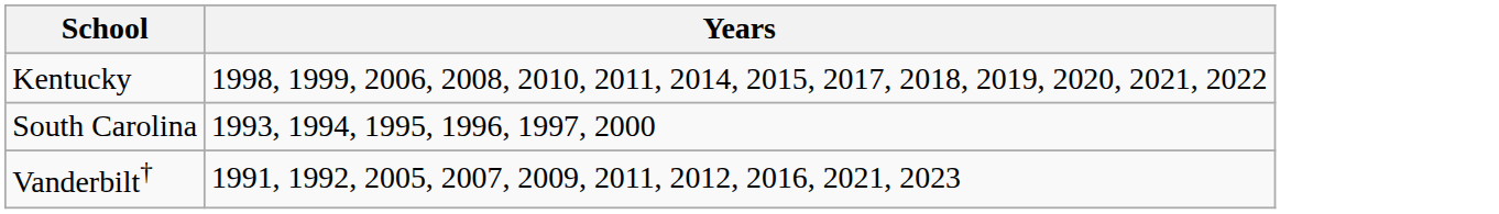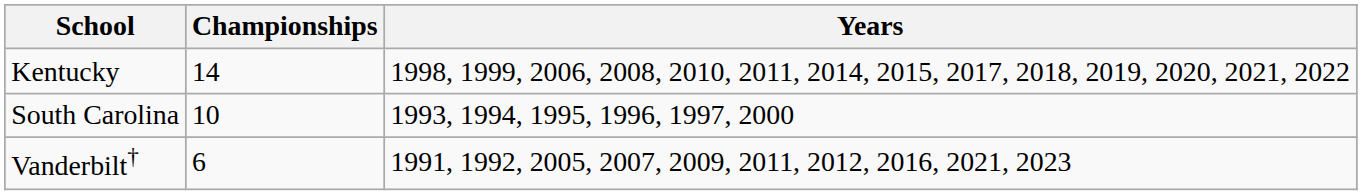+ column: Championships | 14 | 10 | 6
